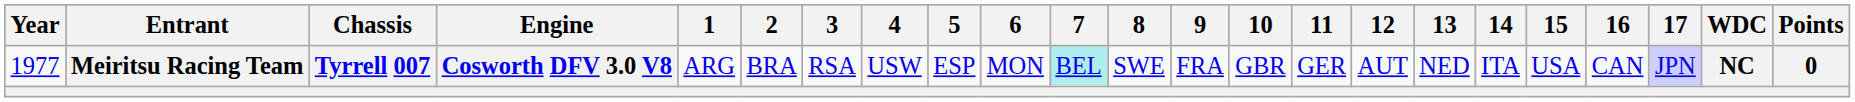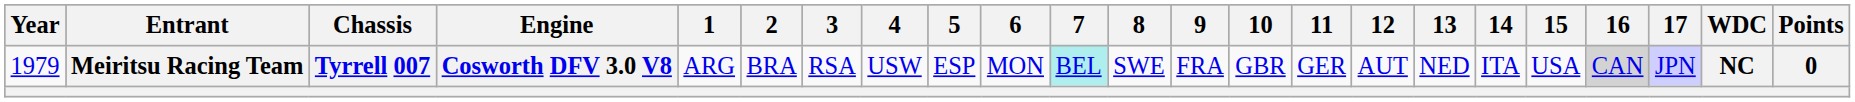Meiritsu Racing Team | Year: 1977 -> 1979
Meiritsu Racing Team | 16: no background -> lightgrey background
